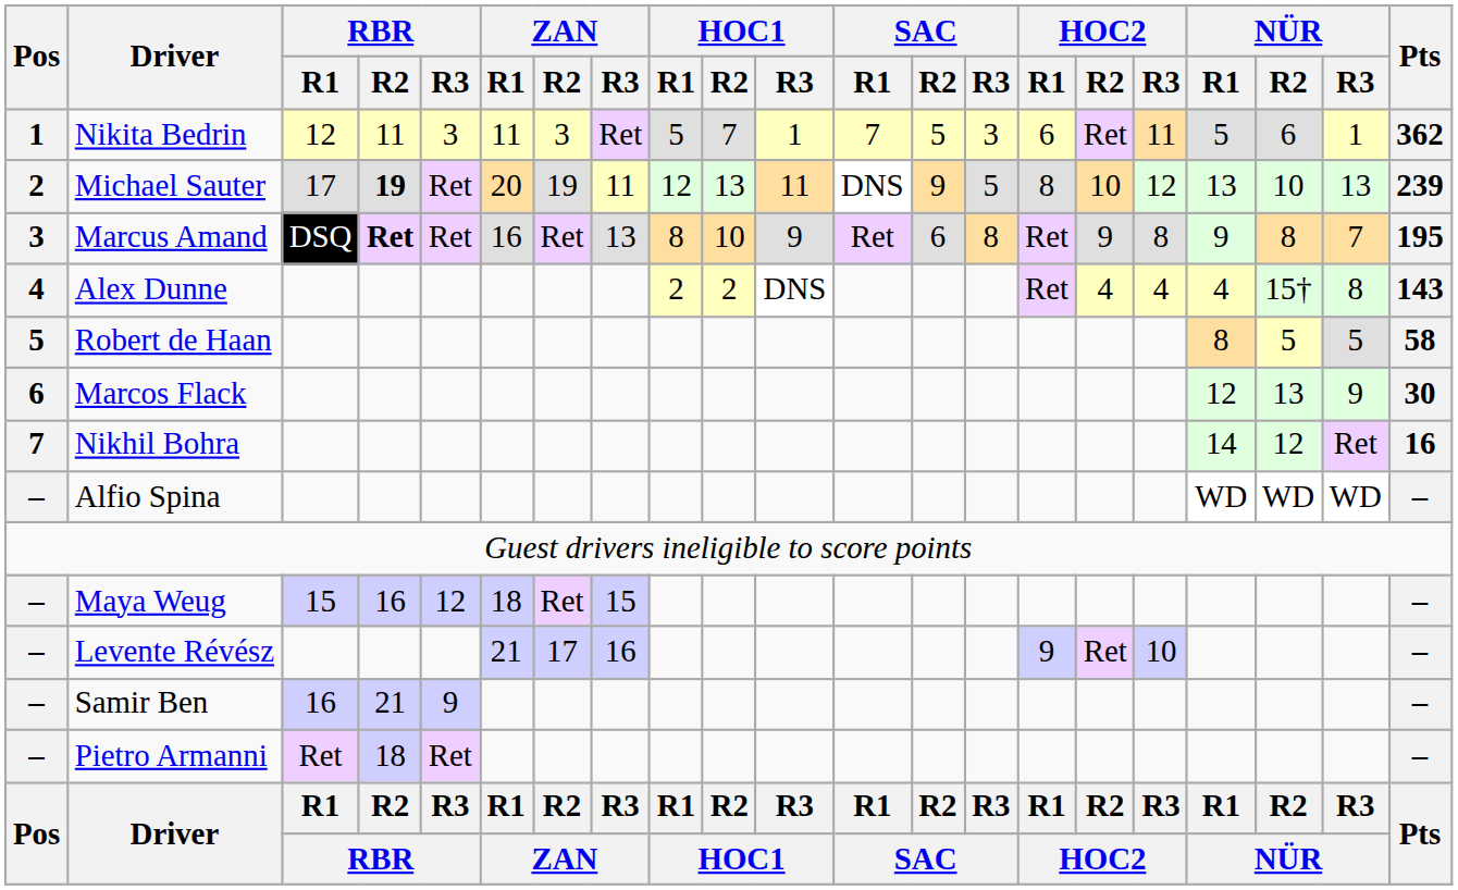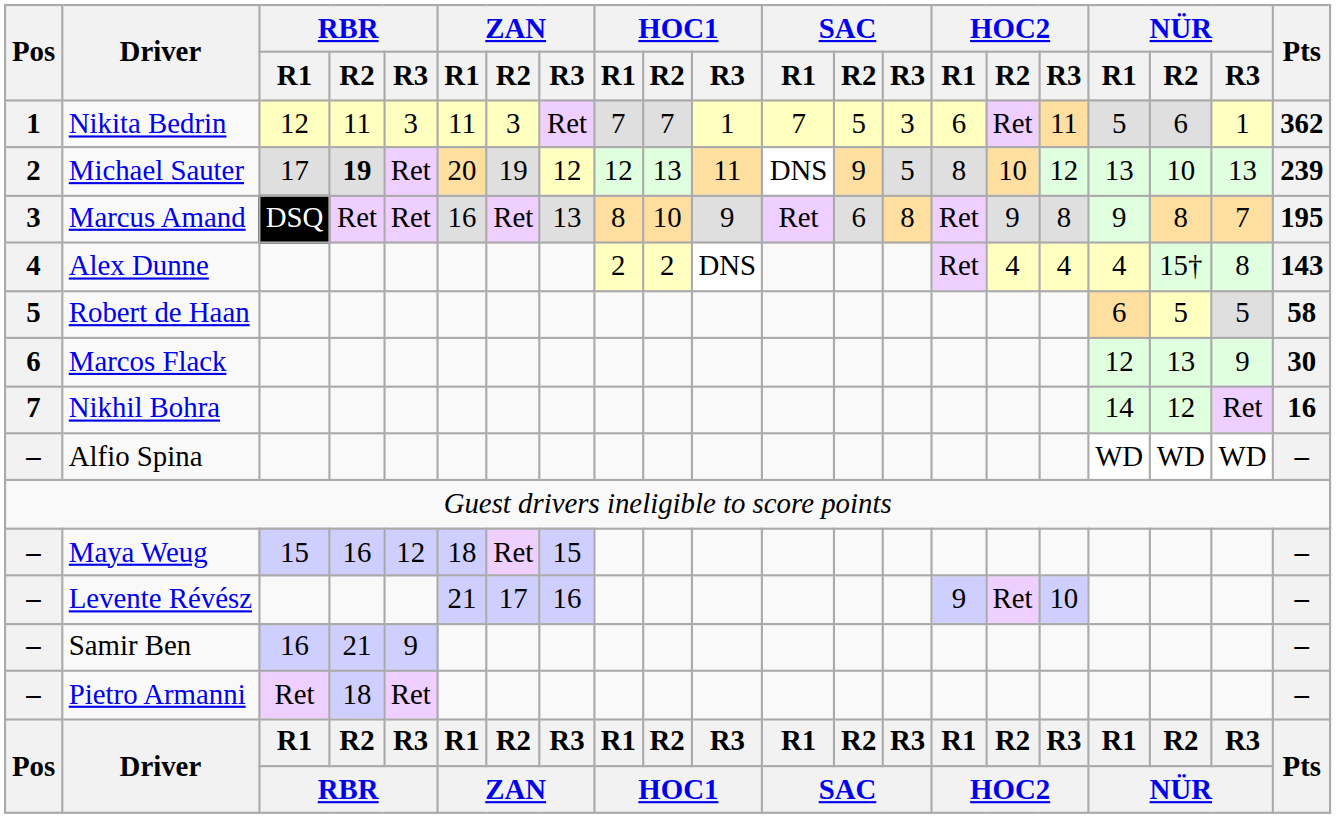Nikita Bedrin | HOC1 / R1: 5 -> 7
Michael Sauter | ZAN / R3: 11 -> 12
Marcus Amand | RBR / R2: bold -> normal
Robert de Haan | NÜR / R1: 8 -> 6
